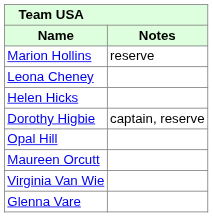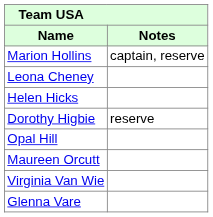Marion Hollins | Notes: reserve -> captain, reserve
Dorothy Higbie | Notes: captain, reserve -> reserve
